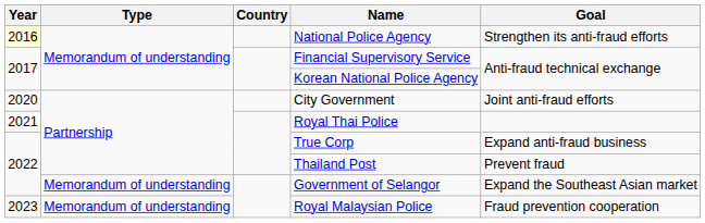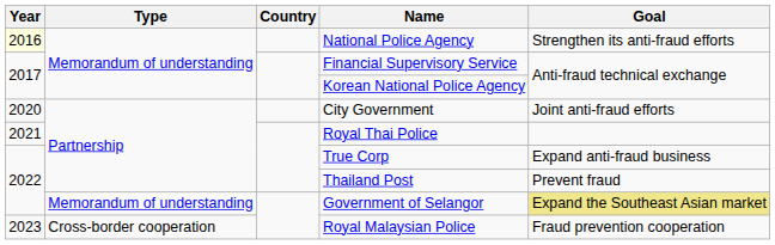Government of Selangor | Goal: no background -> khaki background
Royal Malaysian Police | Type: Memorandum of understanding -> Cross-border cooperation
